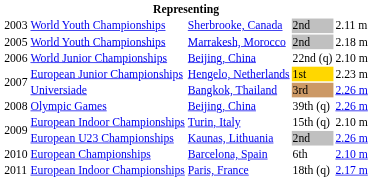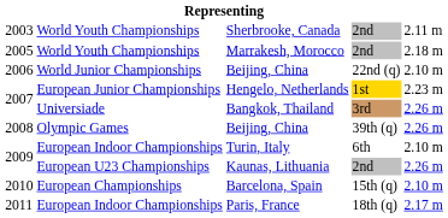Turin, Italy | column 4: 15th (q) -> 6th
Barcelona, Spain | column 4: 6th -> 15th (q)
